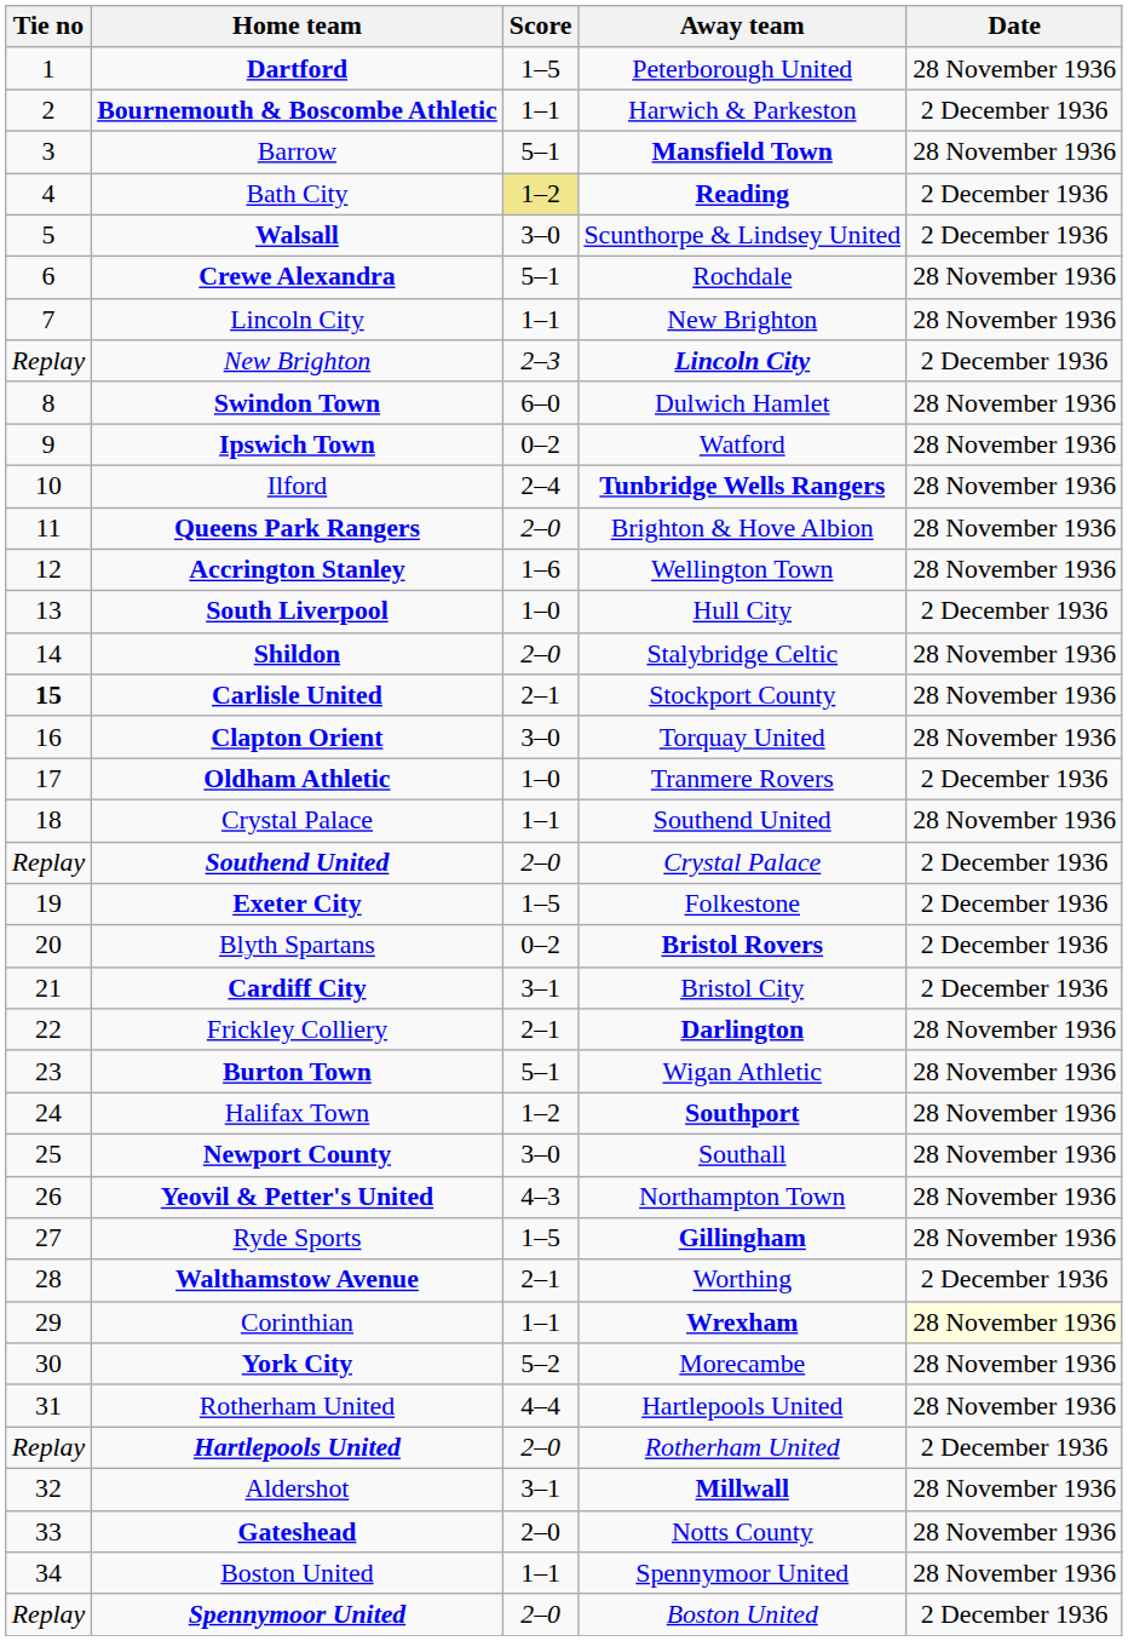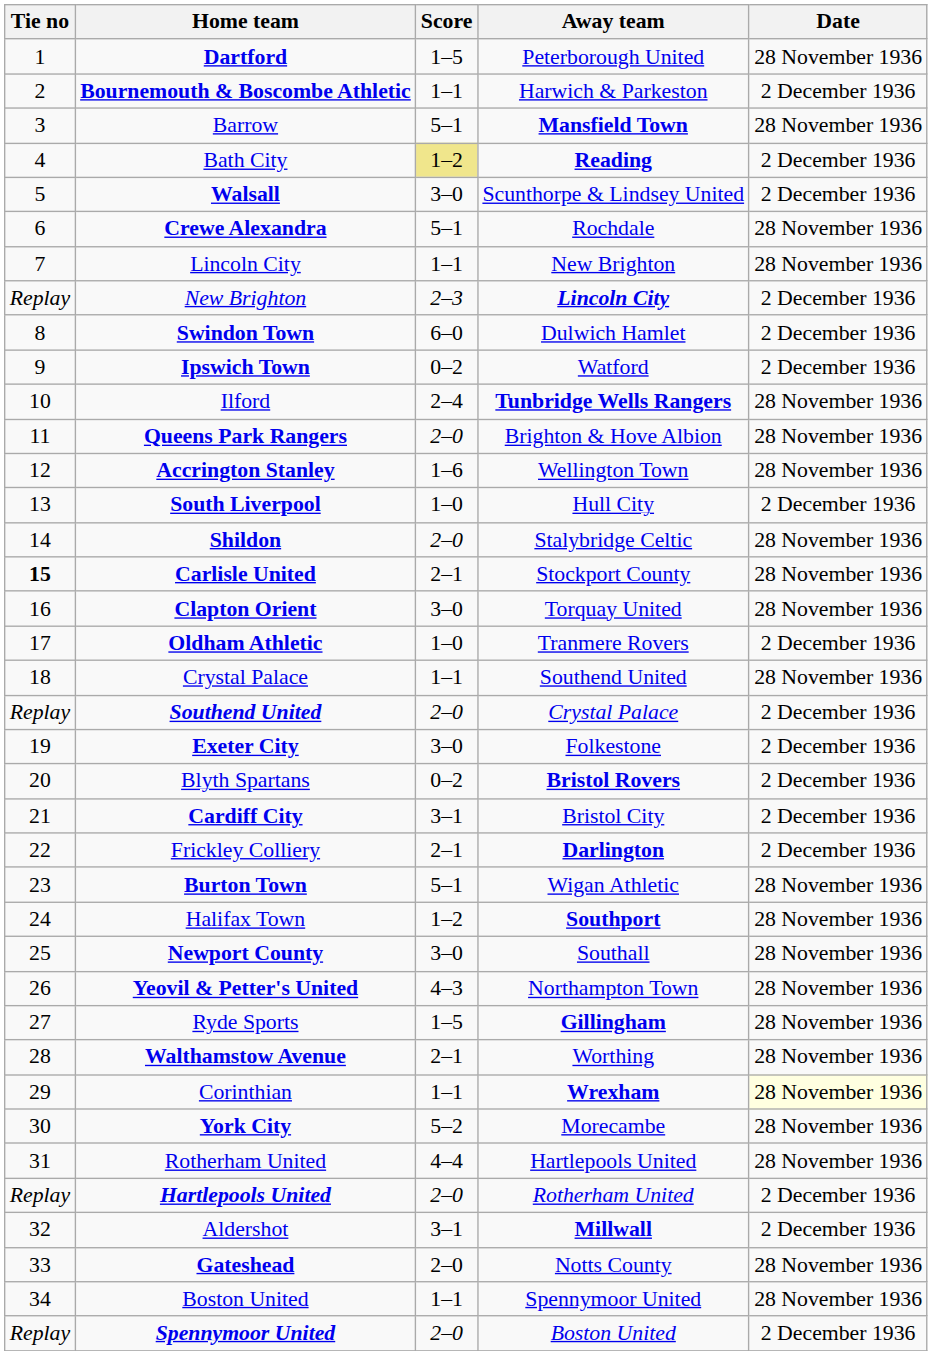Swindon Town | Date: 28 November 1936 -> 2 December 1936
Ipswich Town | Date: 28 November 1936 -> 2 December 1936
Exeter City | Score: 1–5 -> 3–0
Frickley Colliery | Date: 28 November 1936 -> 2 December 1936
Walthamstow Avenue | Date: 2 December 1936 -> 28 November 1936
Aldershot | Date: 28 November 1936 -> 2 December 1936
